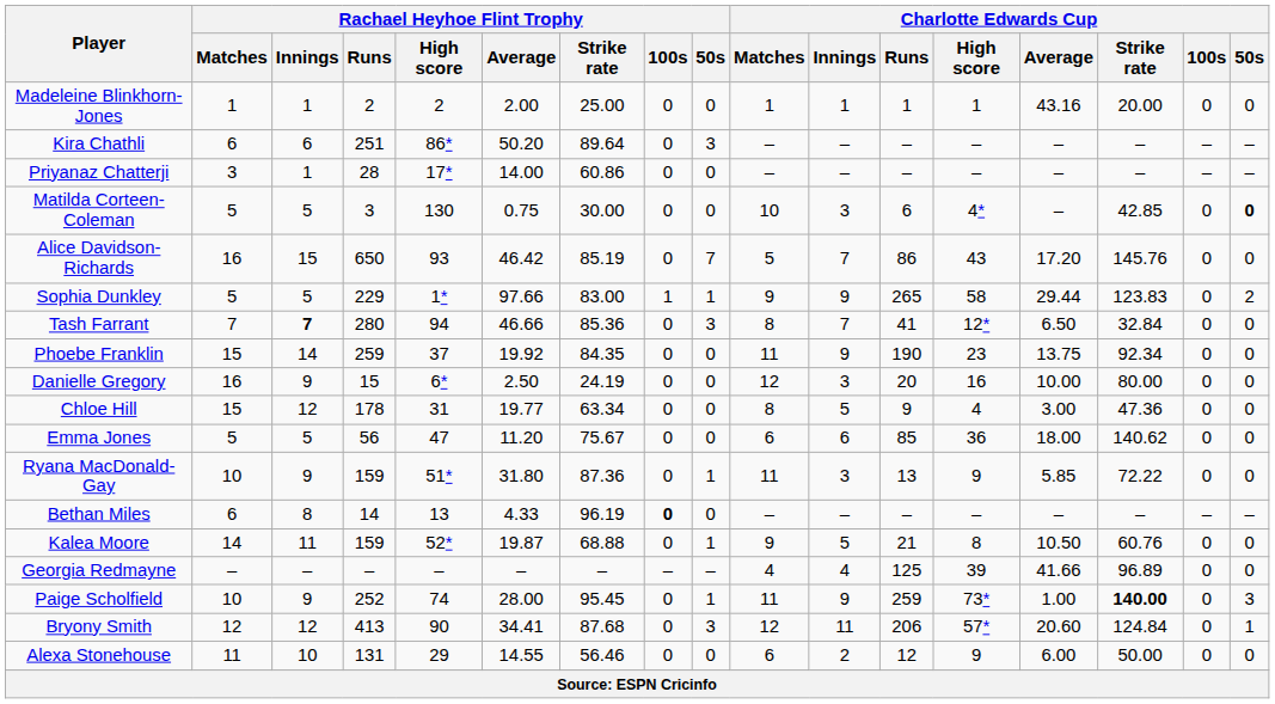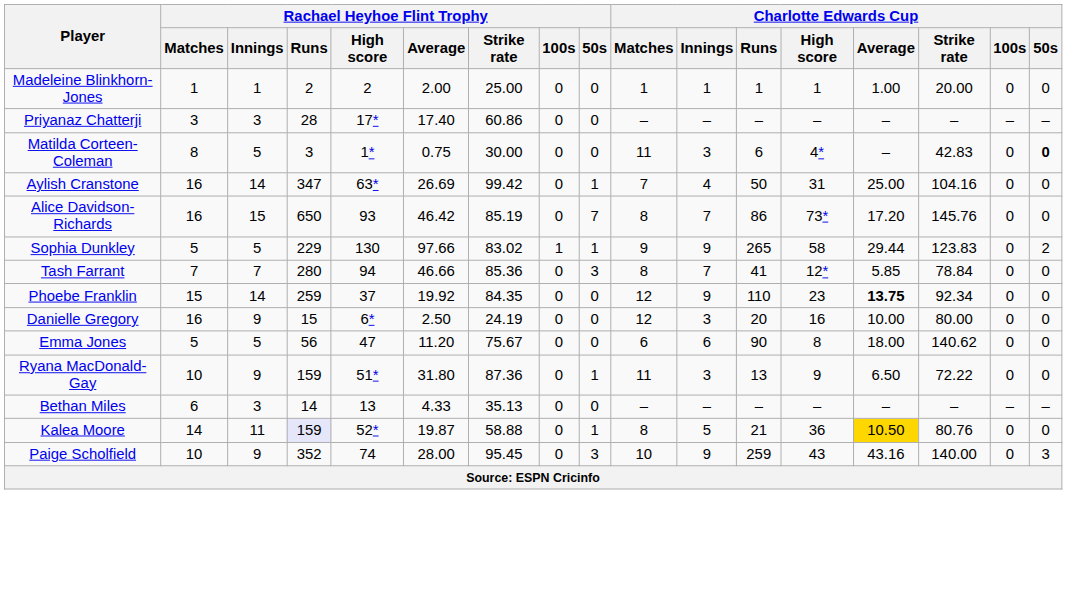Madeleine Blinkhorn-Jones | Charlotte Edwards Cup / Average: 43.16 -> 1.00
- row: Kira Chathli | 6 | 6 | 251 | 86* | 50.20 | 89.64 | 0 | 3 | – | – | – | – | – | – | – | –
Priyanaz Chatterji | Rachael Heyhoe Flint Trophy / Innings: 1 -> 3
Priyanaz Chatterji | Rachael Heyhoe Flint Trophy / Average: 14.00 -> 17.40
Matilda Corteen-Coleman | Rachael Heyhoe Flint Trophy / Matches: 5 -> 8
Matilda Corteen-Coleman | Rachael Heyhoe Flint Trophy / High score: 130 -> 1*
Matilda Corteen-Coleman | Charlotte Edwards Cup / Matches: 10 -> 11
Matilda Corteen-Coleman | Charlotte Edwards Cup / Strike rate: 42.85 -> 42.83
+ row: Aylish Cranstone | 16 | 14 | 347 | 63* | 26.69 | 99.42 | 0 | 1 | 7 | 4 | 50 | 31 | 25.00 | 104.16 | 0 | 0
Alice Davidson-Richards | Charlotte Edwards Cup / Matches: 5 -> 8
Alice Davidson-Richards | Charlotte Edwards Cup / High score: 43 -> 73*
Sophia Dunkley | Rachael Heyhoe Flint Trophy / High score: 1* -> 130
Sophia Dunkley | Rachael Heyhoe Flint Trophy / Strike rate: 83.00 -> 83.02
Tash Farrant | Rachael Heyhoe Flint Trophy / Innings: bold -> normal
Tash Farrant | Charlotte Edwards Cup / Average: 6.50 -> 5.85
Tash Farrant | Charlotte Edwards Cup / Strike rate: 32.84 -> 78.84
Phoebe Franklin | Charlotte Edwards Cup / Matches: 11 -> 12
Phoebe Franklin | Charlotte Edwards Cup / Runs: 190 -> 110
Phoebe Franklin | Charlotte Edwards Cup / Average: normal -> bold
- row: Chloe Hill | 15 | 12 | 178 | 31 | 19.77 | 63.34 | 0 | 0 | 8 | 5 | 9 | 4 | 3.00 | 47.36 | 0 | 0
Emma Jones | Charlotte Edwards Cup / Runs: 85 -> 90
Emma Jones | Charlotte Edwards Cup / High score: 36 -> 8
Ryana MacDonald-Gay | Charlotte Edwards Cup / Average: 5.85 -> 6.50
Bethan Miles | Rachael Heyhoe Flint Trophy / Innings: 8 -> 3
Bethan Miles | Rachael Heyhoe Flint Trophy / Strike rate: 96.19 -> 35.13
Bethan Miles | Rachael Heyhoe Flint Trophy / 100s: bold -> normal
Kalea Moore | Rachael Heyhoe Flint Trophy / Runs: no background -> lavender background
Kalea Moore | Rachael Heyhoe Flint Trophy / Strike rate: 68.88 -> 58.88
Kalea Moore | Charlotte Edwards Cup / Matches: 9 -> 8
Kalea Moore | Charlotte Edwards Cup / High score: 8 -> 36
Kalea Moore | Charlotte Edwards Cup / Average: no background -> gold background
Kalea Moore | Charlotte Edwards Cup / Strike rate: 60.76 -> 80.76
- row: Georgia Redmayne | – | – | – | – | – | – | – | – | 4 | 4 | 125 | 39 | 41.66 | 96.89 | 0 | 0
Paige Scholfield | Rachael Heyhoe Flint Trophy / Runs: 252 -> 352
Paige Scholfield | Rachael Heyhoe Flint Trophy / 50s: 1 -> 3
Paige Scholfield | Charlotte Edwards Cup / Matches: 11 -> 10
Paige Scholfield | Charlotte Edwards Cup / High score: 73* -> 43
Paige Scholfield | Charlotte Edwards Cup / Average: 1.00 -> 43.16
Paige Scholfield | Charlotte Edwards Cup / Strike rate: bold -> normal
- row: Bryony Smith | 12 | 12 | 413 | 90 | 34.41 | 87.68 | 0 | 3 | 12 | 11 | 206 | 57* | 20.60 | 124.84 | 0 | 1
- row: Alexa Stonehouse | 11 | 10 | 131 | 29 | 14.55 | 56.46 | 0 | 0 | 6 | 2 | 12 | 9 | 6.00 | 50.00 | 0 | 0
